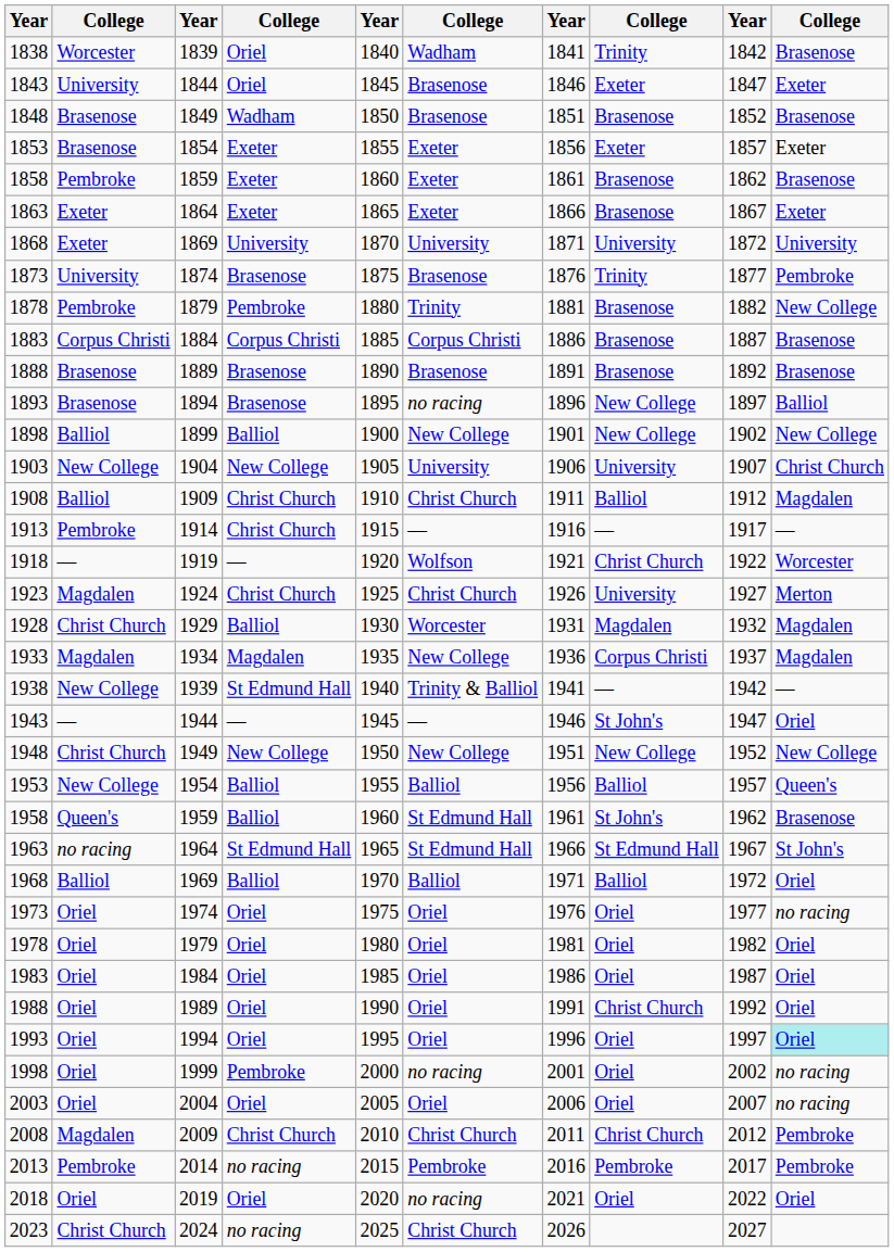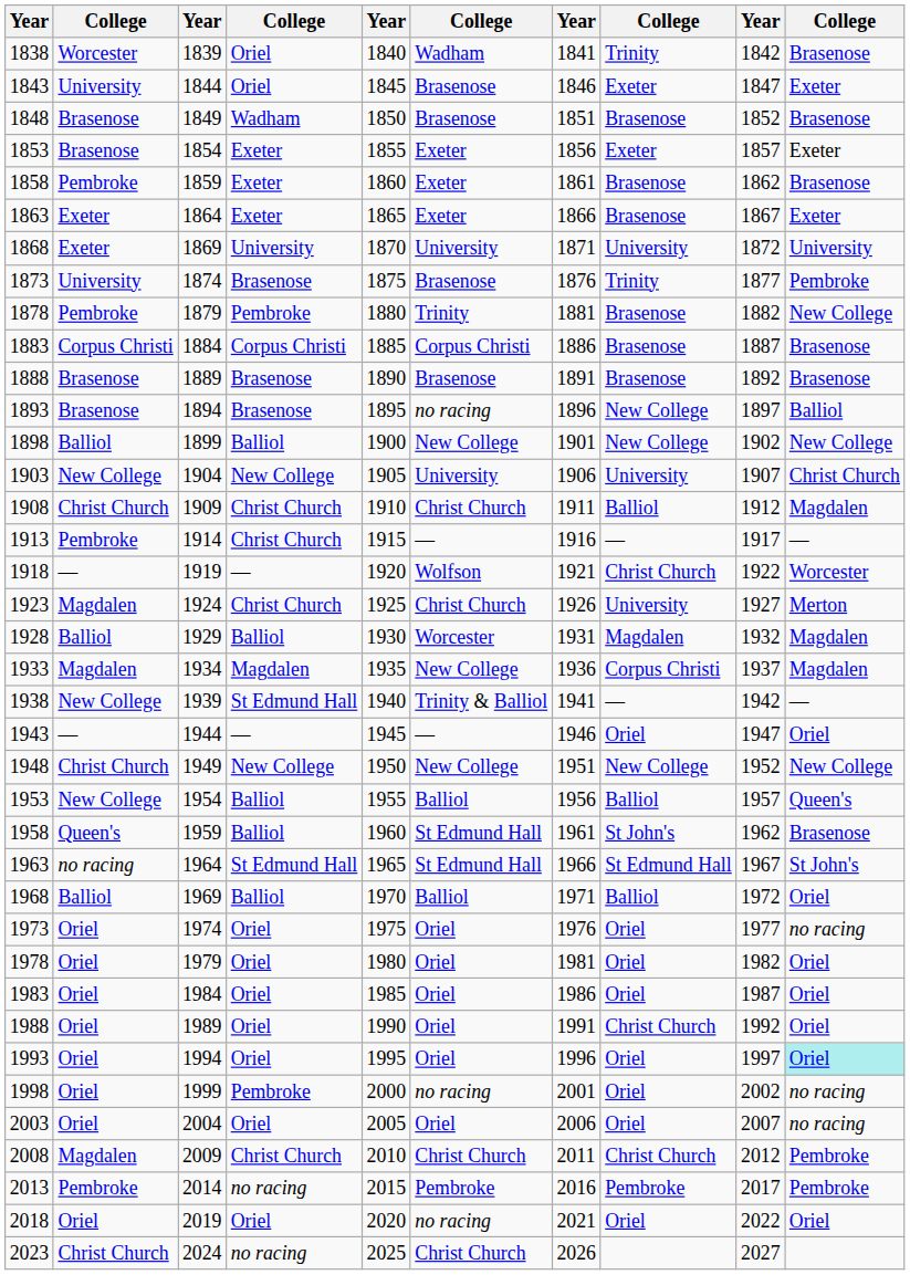1908 | column 2: Balliol -> Christ Church
1928 | column 2: Christ Church -> Balliol
1943 | column 8: St John's -> Oriel
